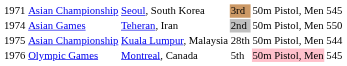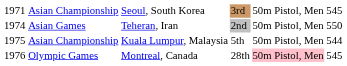Asian Championship / Kuala Lumpur, Malaysia | column 4: 28th -> 5th
Olympic Games | column 4: 5th -> 28th
